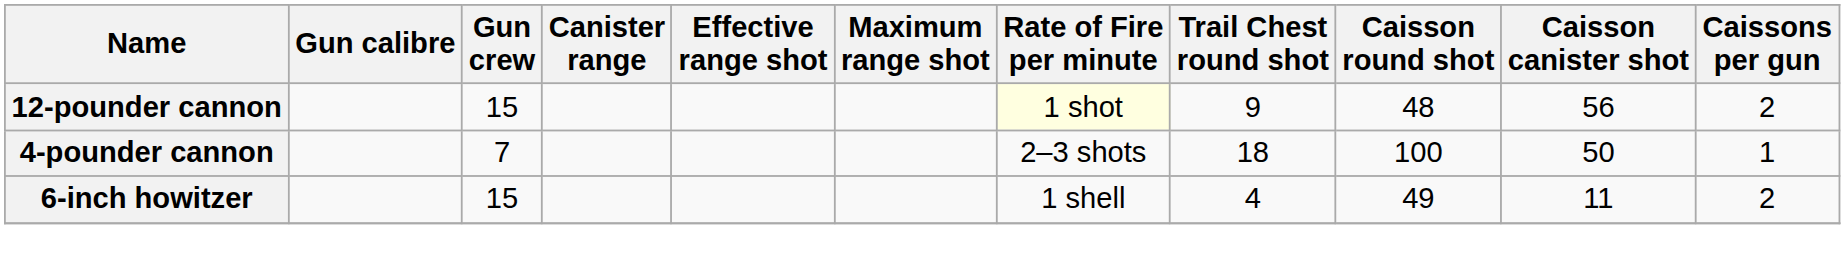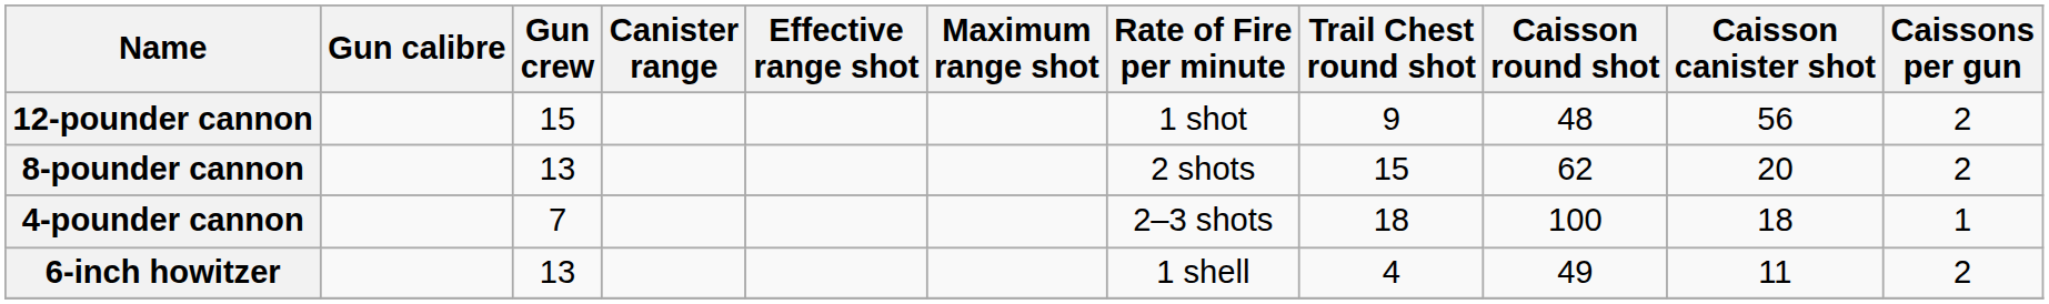12-pounder cannon | Rate of Fire per minute: lightyellow background -> no background
+ row: 8-pounder cannon | 13 | 2 shots | 15 | 62 | 20 | 2
4-pounder cannon | Caisson canister shot: 50 -> 18
6-inch howitzer | Gun crew: 15 -> 13
